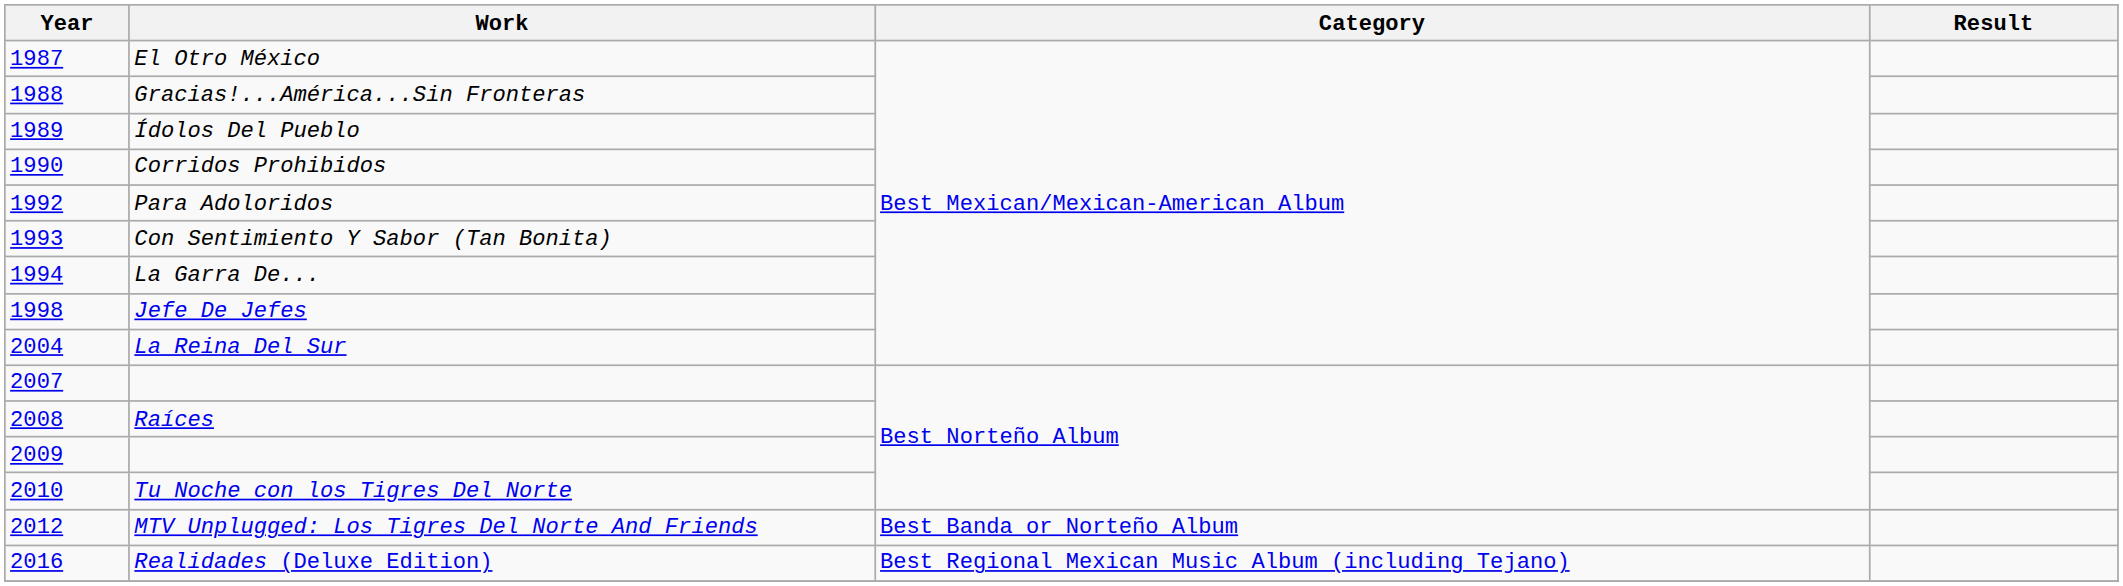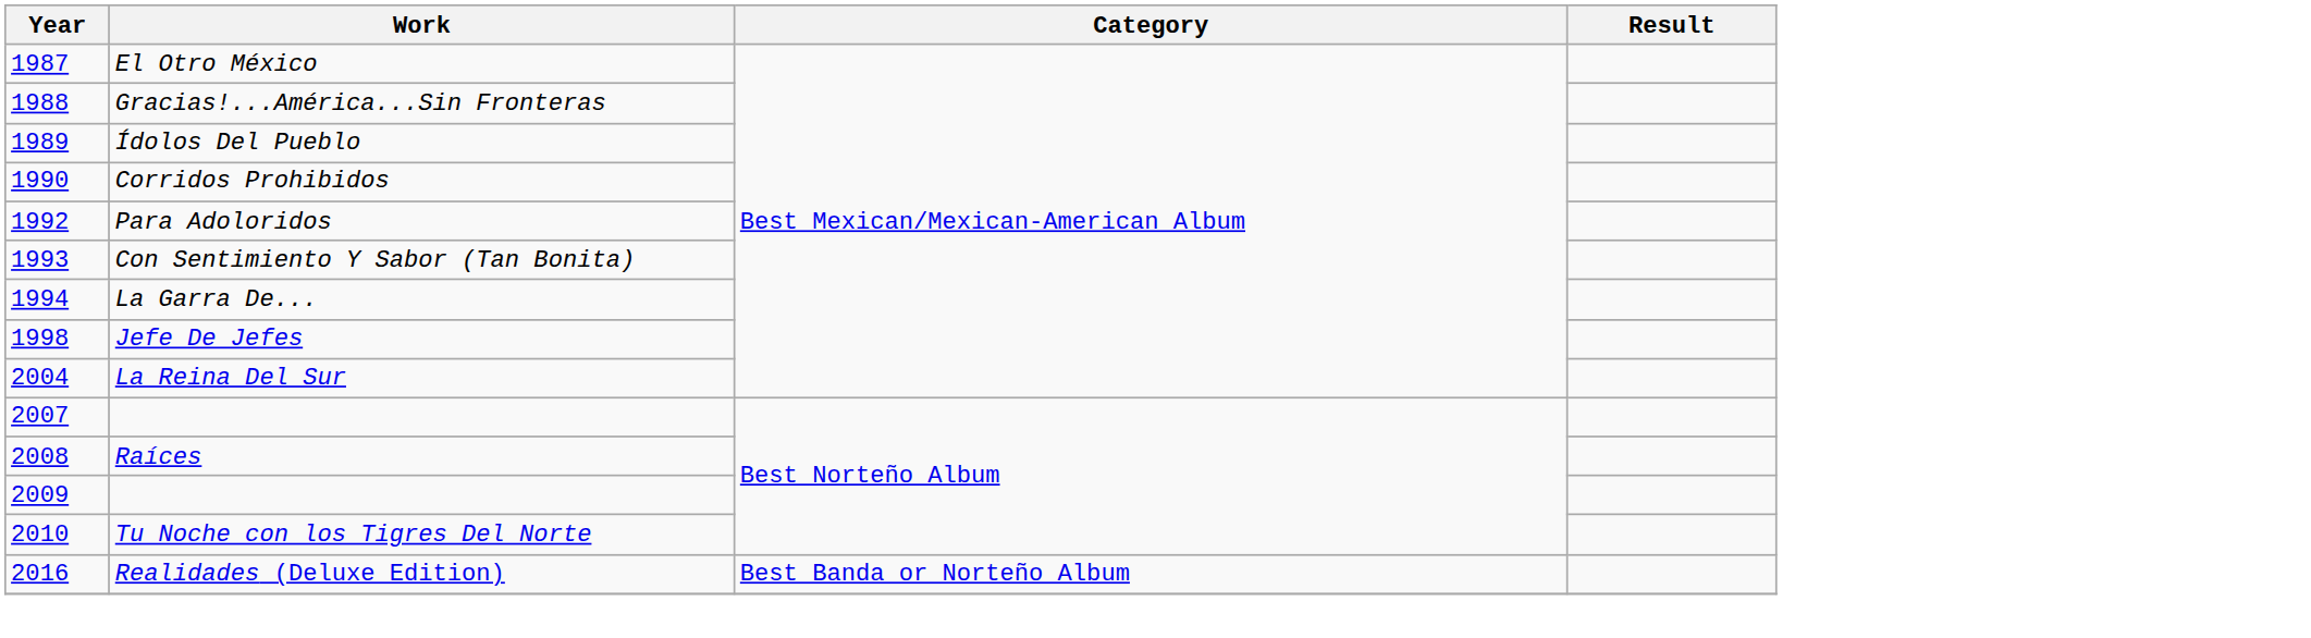- row: 2012 | MTV Unplugged: Los Tigres Del Norte And Friends | Best Banda or Norteño Album
Realidades (Deluxe Edition) | Category: Best Regional Mexican Music Album (including Tejano) -> Best Banda or Norteño Album
